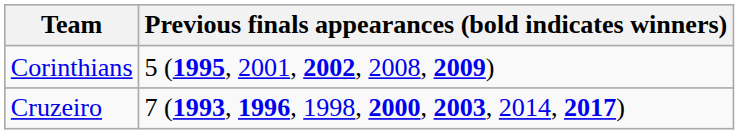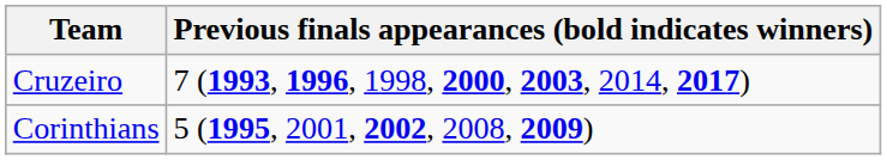rows swapped: Cruzeiro <-> Corinthians
